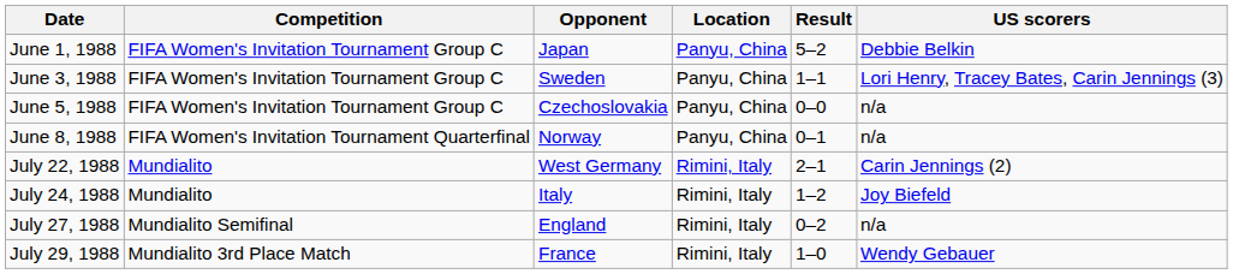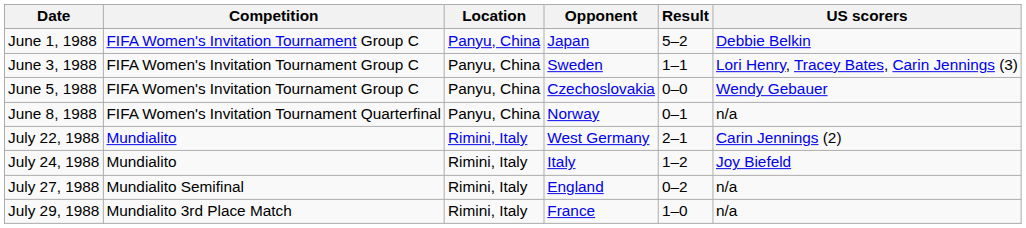columns swapped: Location <-> Opponent
June 5, 1988 | US scorers: n/a -> Wendy Gebauer
July 29, 1988 | US scorers: Wendy Gebauer -> n/a
